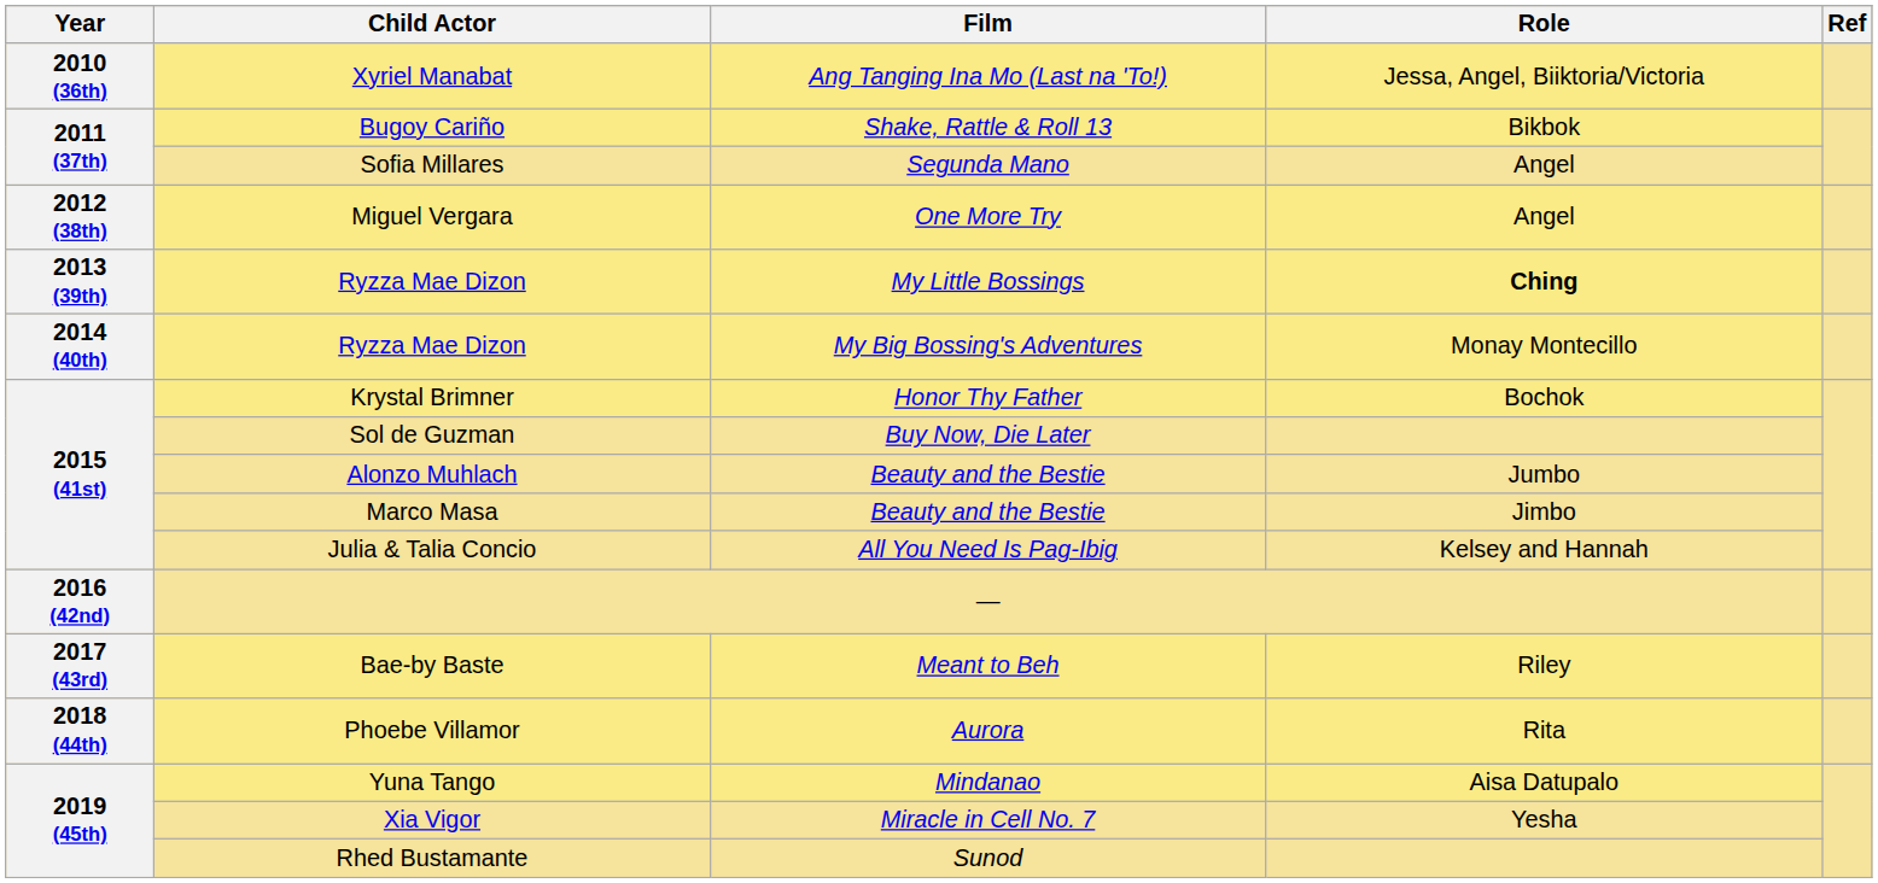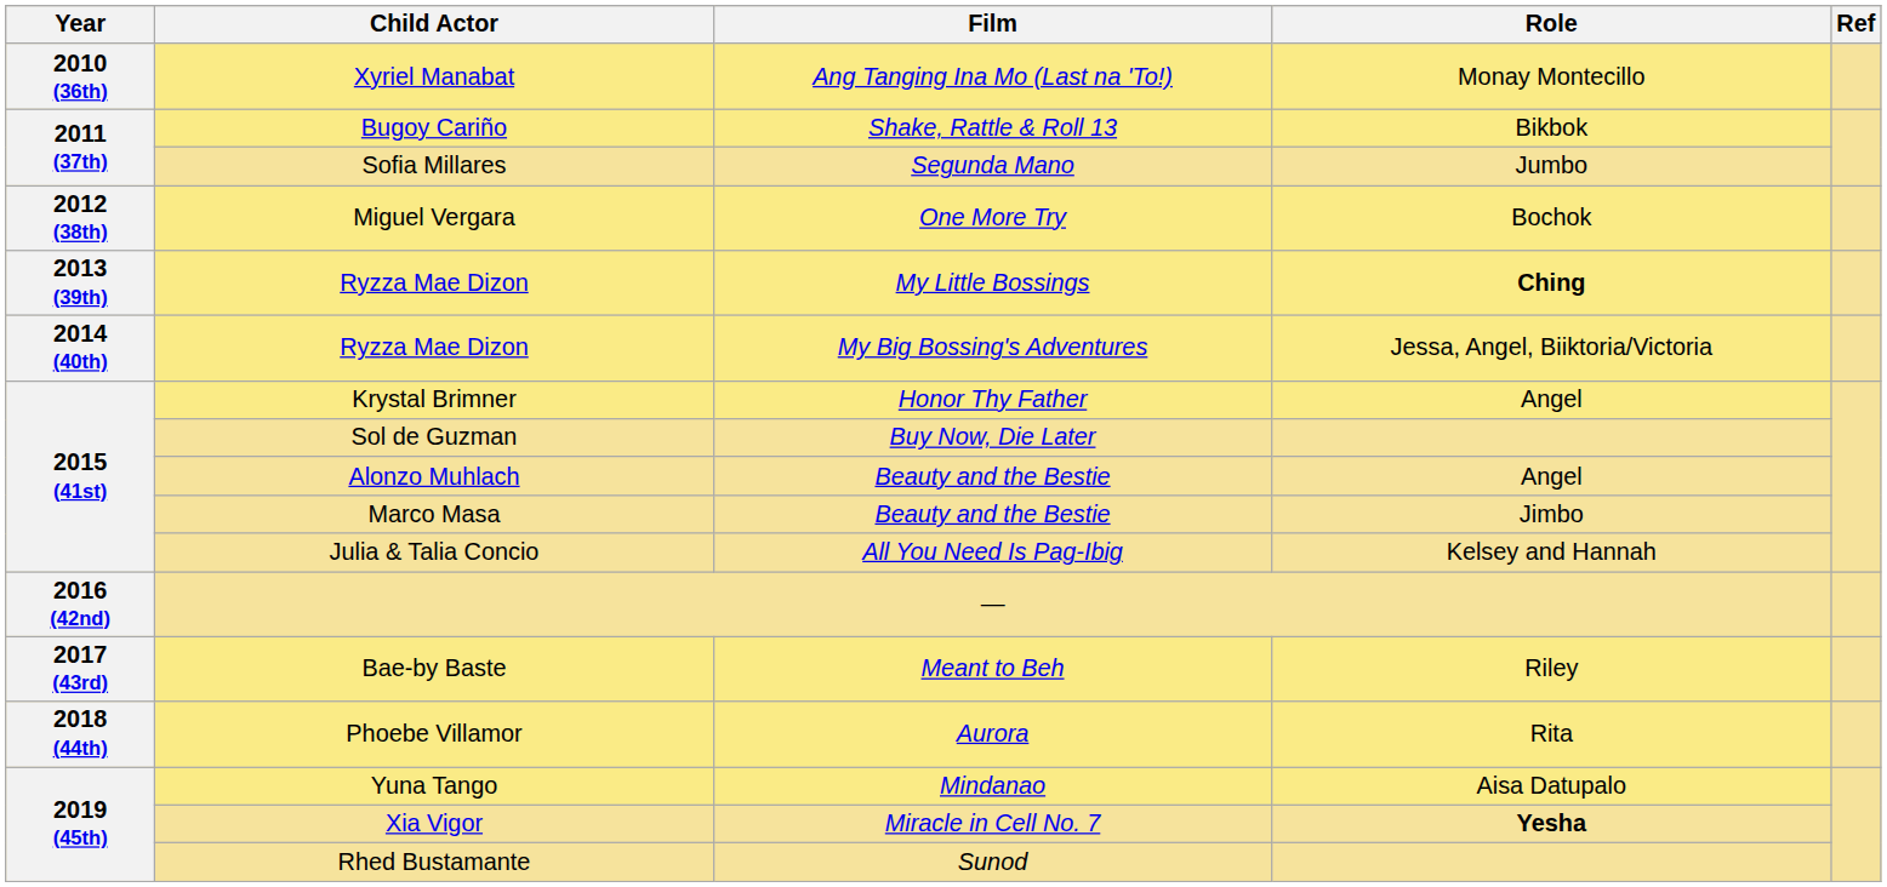Xyriel Manabat | Role: Jessa, Angel, Biiktoria/Victoria -> Monay Montecillo
Sofia Millares | Role: Angel -> Jumbo
Miguel Vergara | Role: Angel -> Bochok
Ryzza Mae Dizon / My Big Bossing's Adventures | Role: Monay Montecillo -> Jessa, Angel, Biiktoria/Victoria
Krystal Brimner | Role: Bochok -> Angel
Alonzo Muhlach | Role: Jumbo -> Angel
Xia Vigor | Role: normal -> bold
